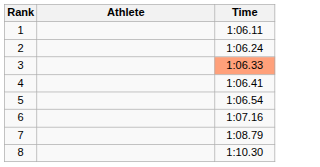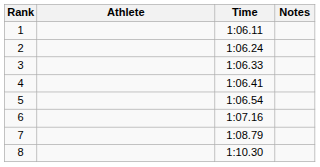+ column: Notes
3 | Time: lightsalmon background -> no background
